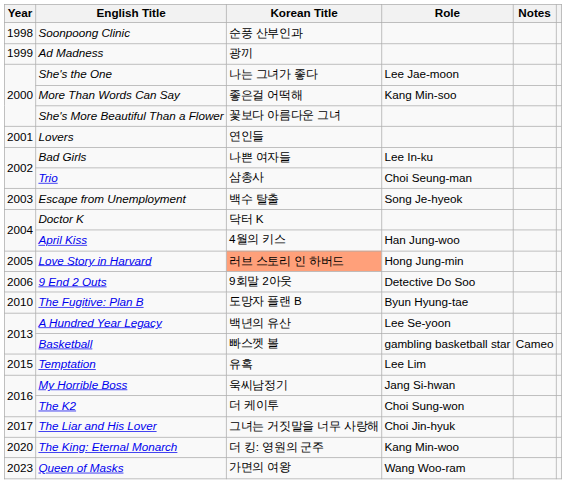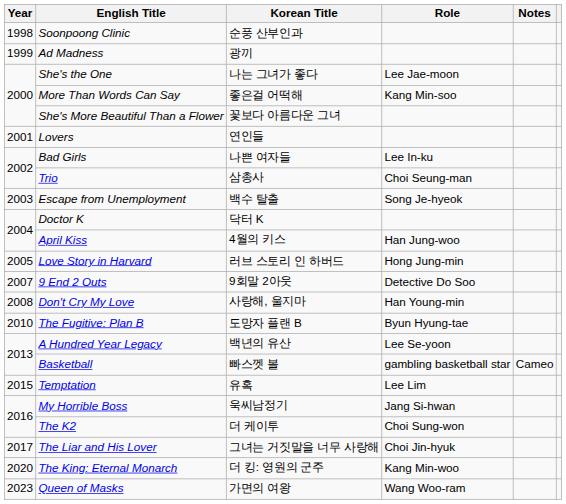Love Story in Harvard | Korean Title: lightsalmon background -> no background
9 End 2 Outs | Year: 2006 -> 2007
+ row: 2008 | Don't Cry My Love | 사랑해, 울지마 | Han Young-min
